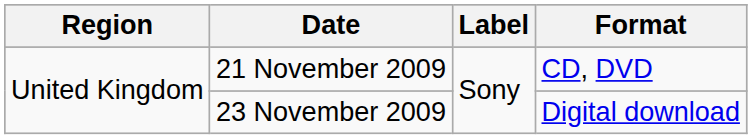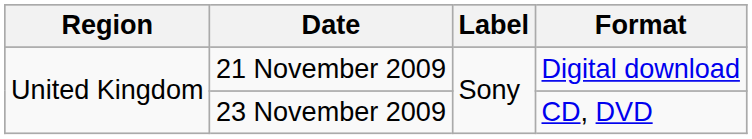21 November 2009 | Format: CD, DVD -> Digital download
23 November 2009 | Format: Digital download -> CD, DVD
